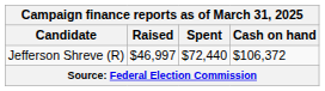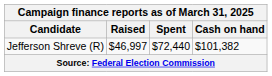Jefferson Shreve (R) | Cash on hand: $106,372 -> $101,382
